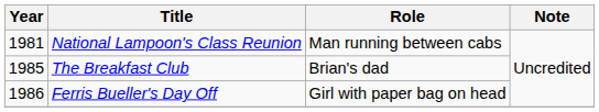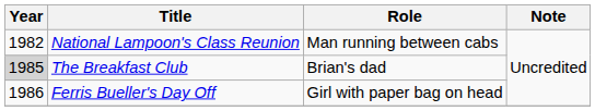National Lampoon's Class Reunion | Year: 1981 -> 1982
The Breakfast Club | Year: no background -> lightgrey background
